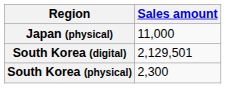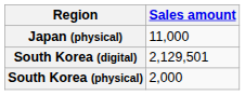South Korea (physical) | Sales amount: 2,300 -> 2,000
